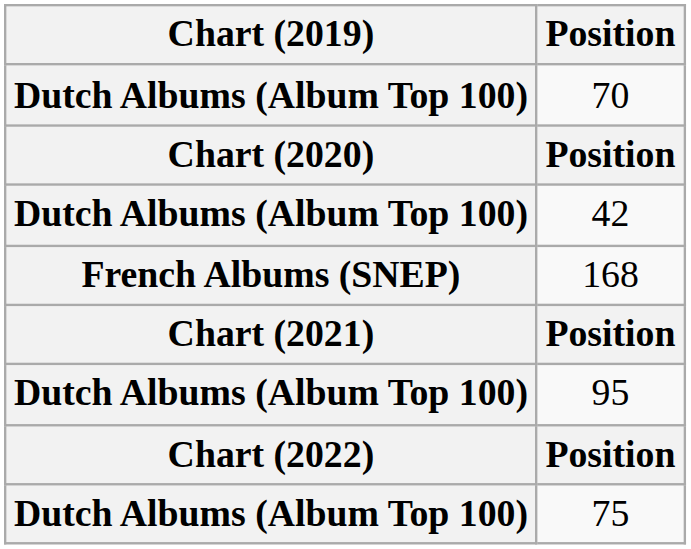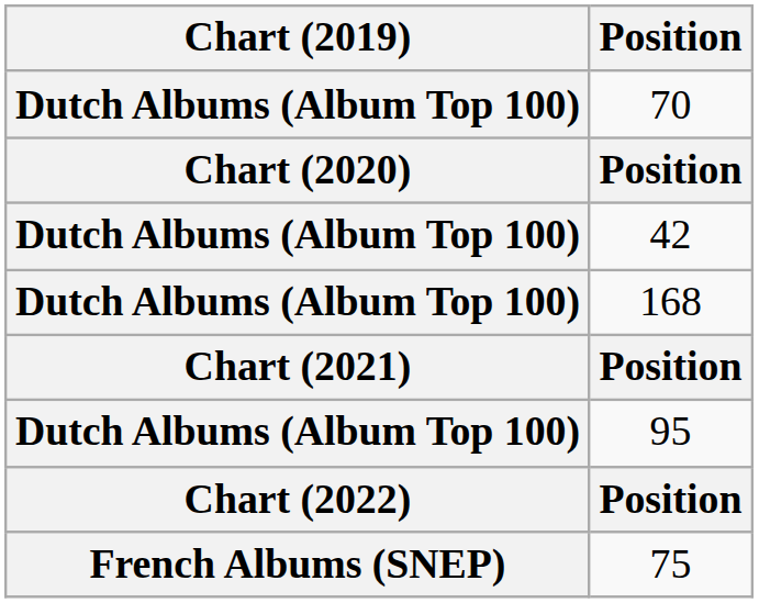168 | Chart (2019): French Albums (SNEP) -> Dutch Albums (Album Top 100)
75 | Chart (2019): Dutch Albums (Album Top 100) -> French Albums (SNEP)
